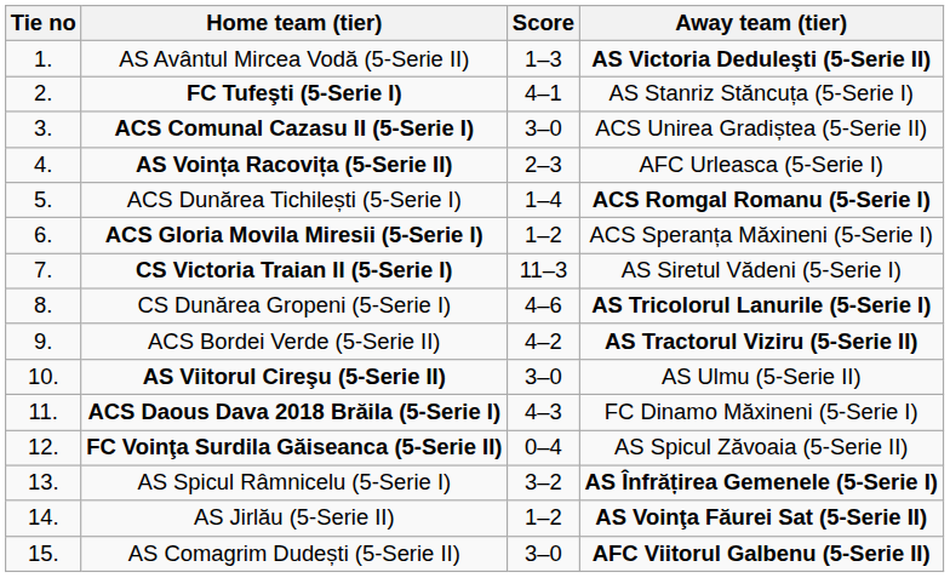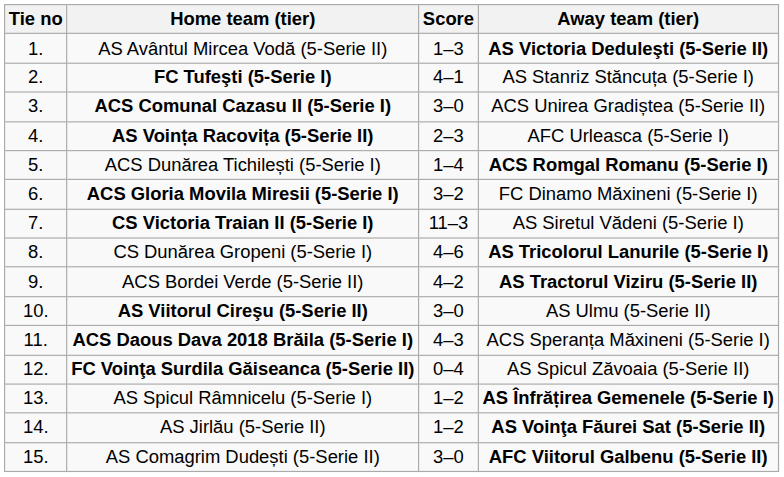ACS Gloria Movila Miresii (5-Serie I) | Score: 1–2 -> 3–2
ACS Gloria Movila Miresii (5-Serie I) | Away team (tier): ACS Speranța Măxineni (5-Serie I) -> FC Dinamo Măxineni (5-Serie I)
ACS Daous Dava 2018 Brăila (5-Serie I) | Away team (tier): FC Dinamo Măxineni (5-Serie I) -> ACS Speranța Măxineni (5-Serie I)
AS Spicul Râmnicelu (5-Serie I) | Score: 3–2 -> 1–2
